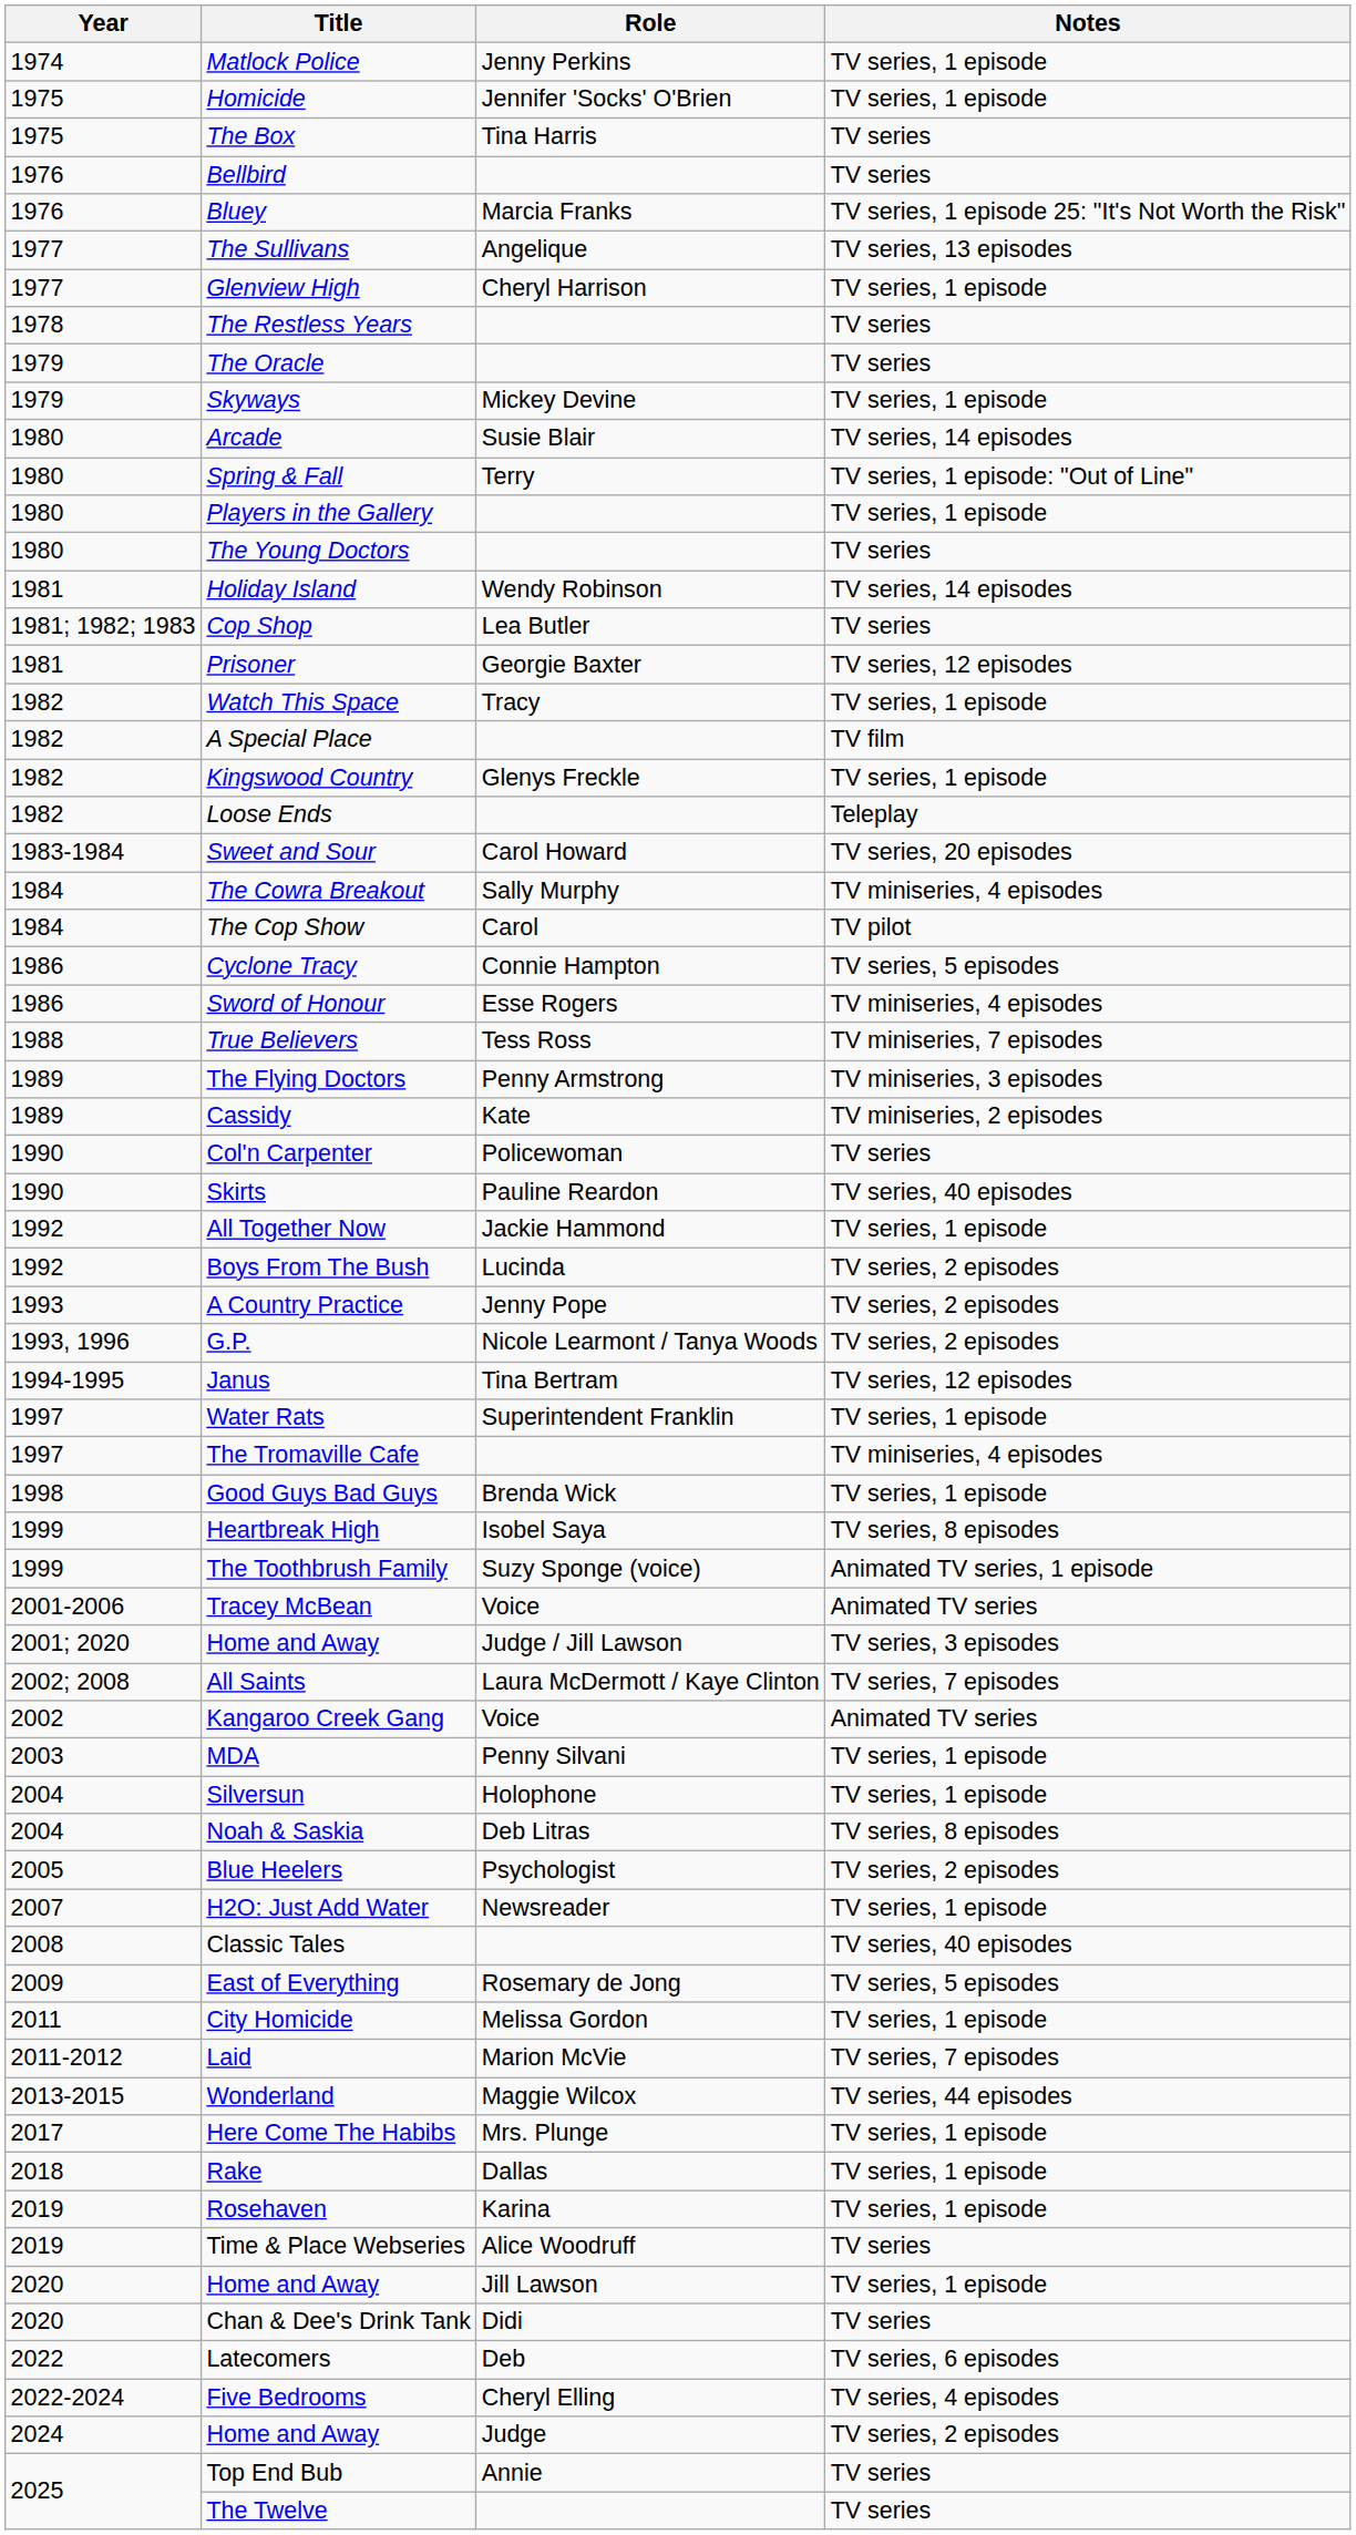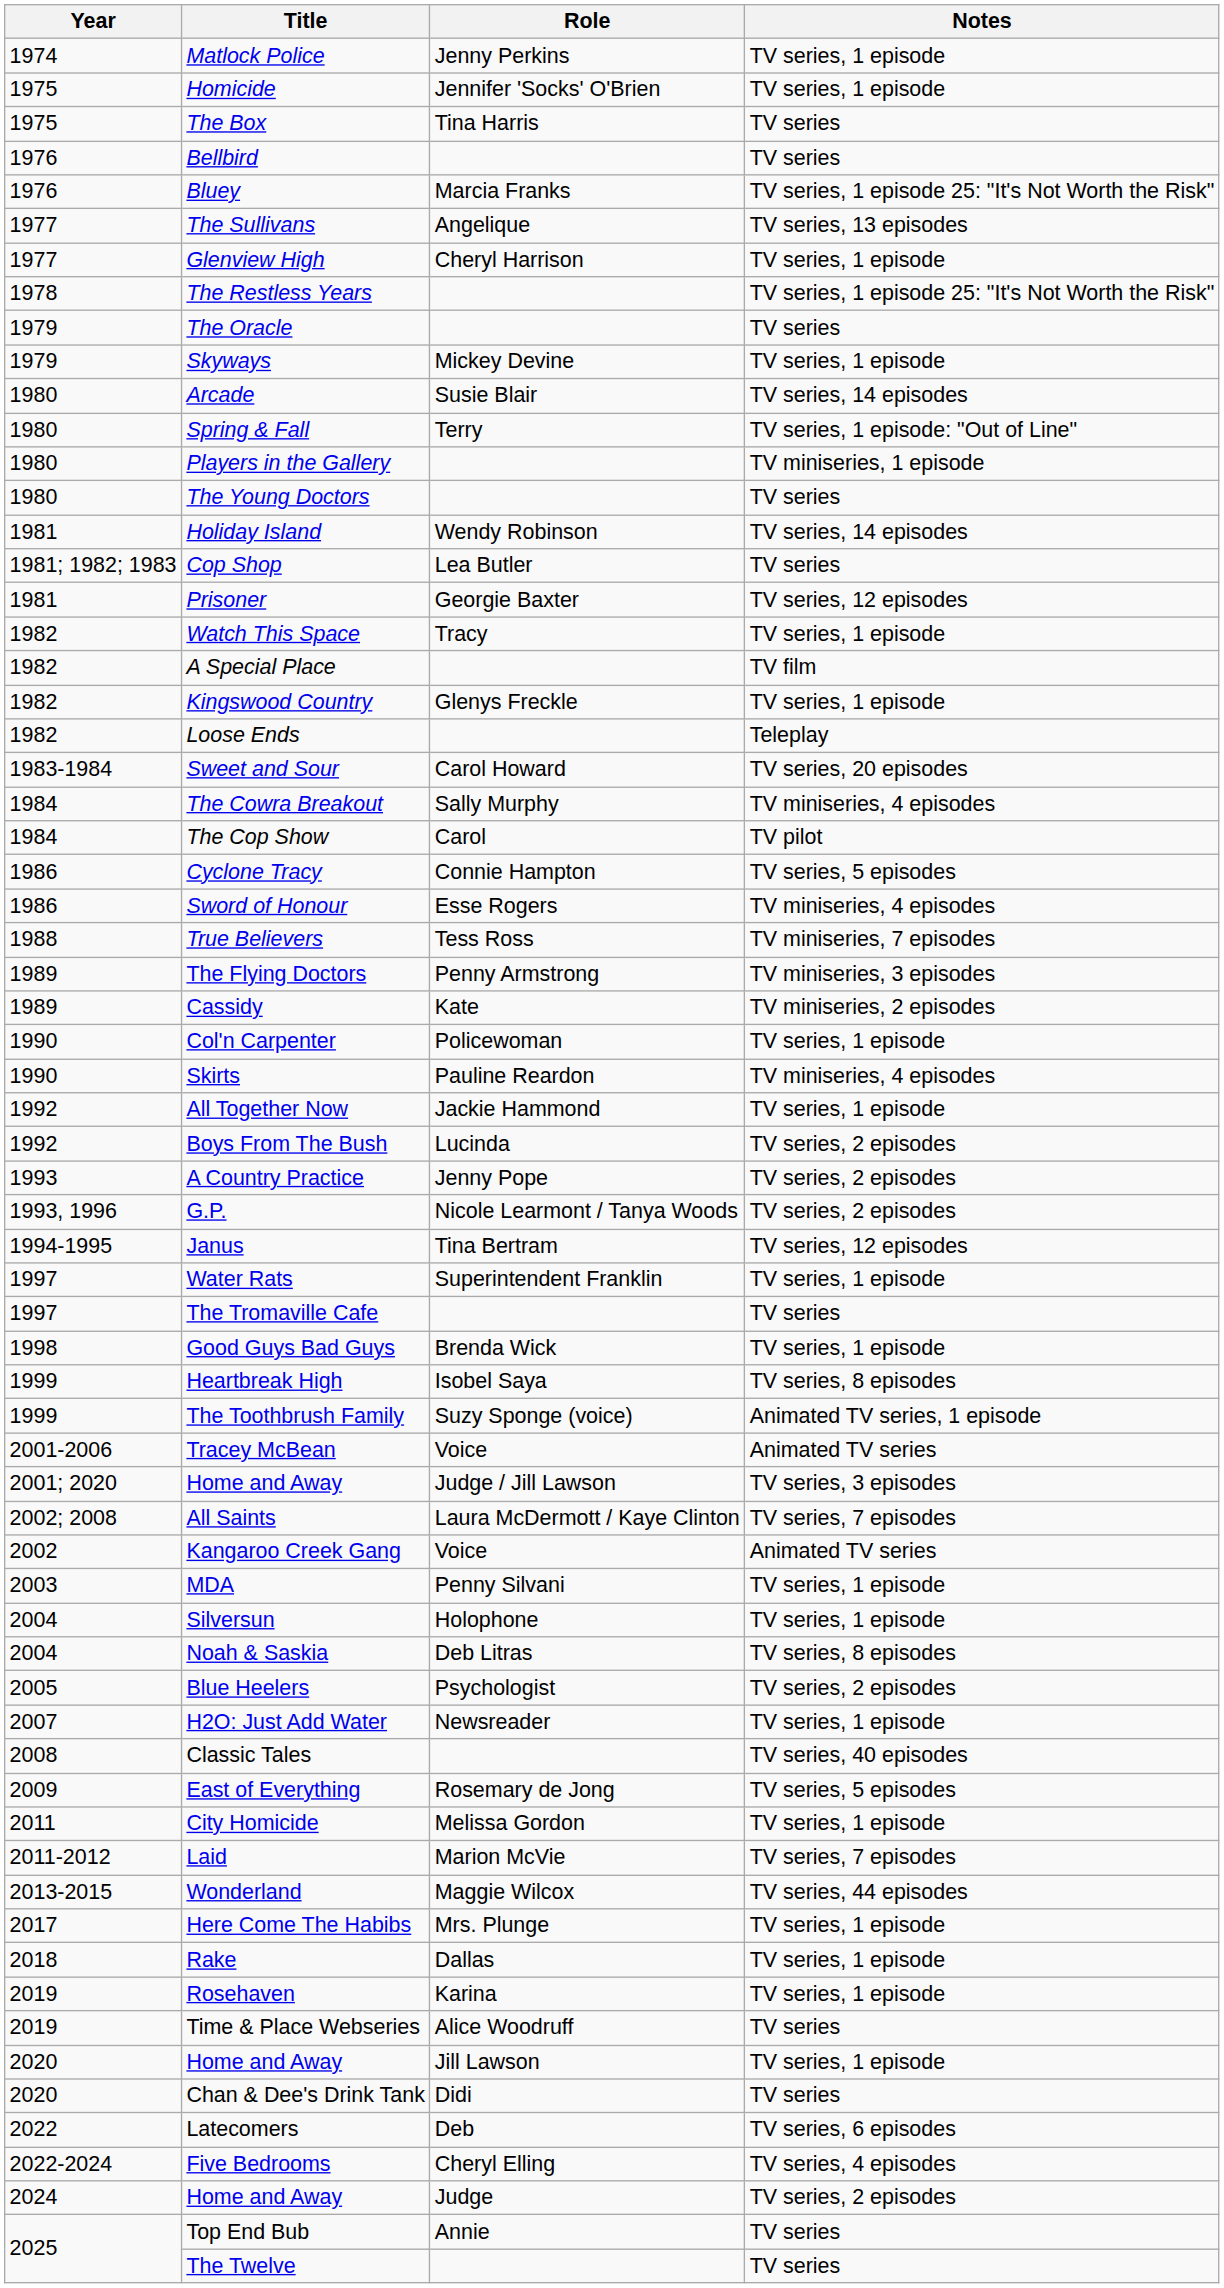The Restless Years | Notes: TV series -> TV series, 1 episode 25: "It's Not Worth the Risk"
Players in the Gallery | Notes: TV series, 1 episode -> TV miniseries, 1 episode
Col'n Carpenter | Notes: TV series -> TV series, 1 episode
Skirts | Notes: TV series, 40 episodes -> TV miniseries, 4 episodes
The Tromaville Cafe | Notes: TV miniseries, 4 episodes -> TV series
